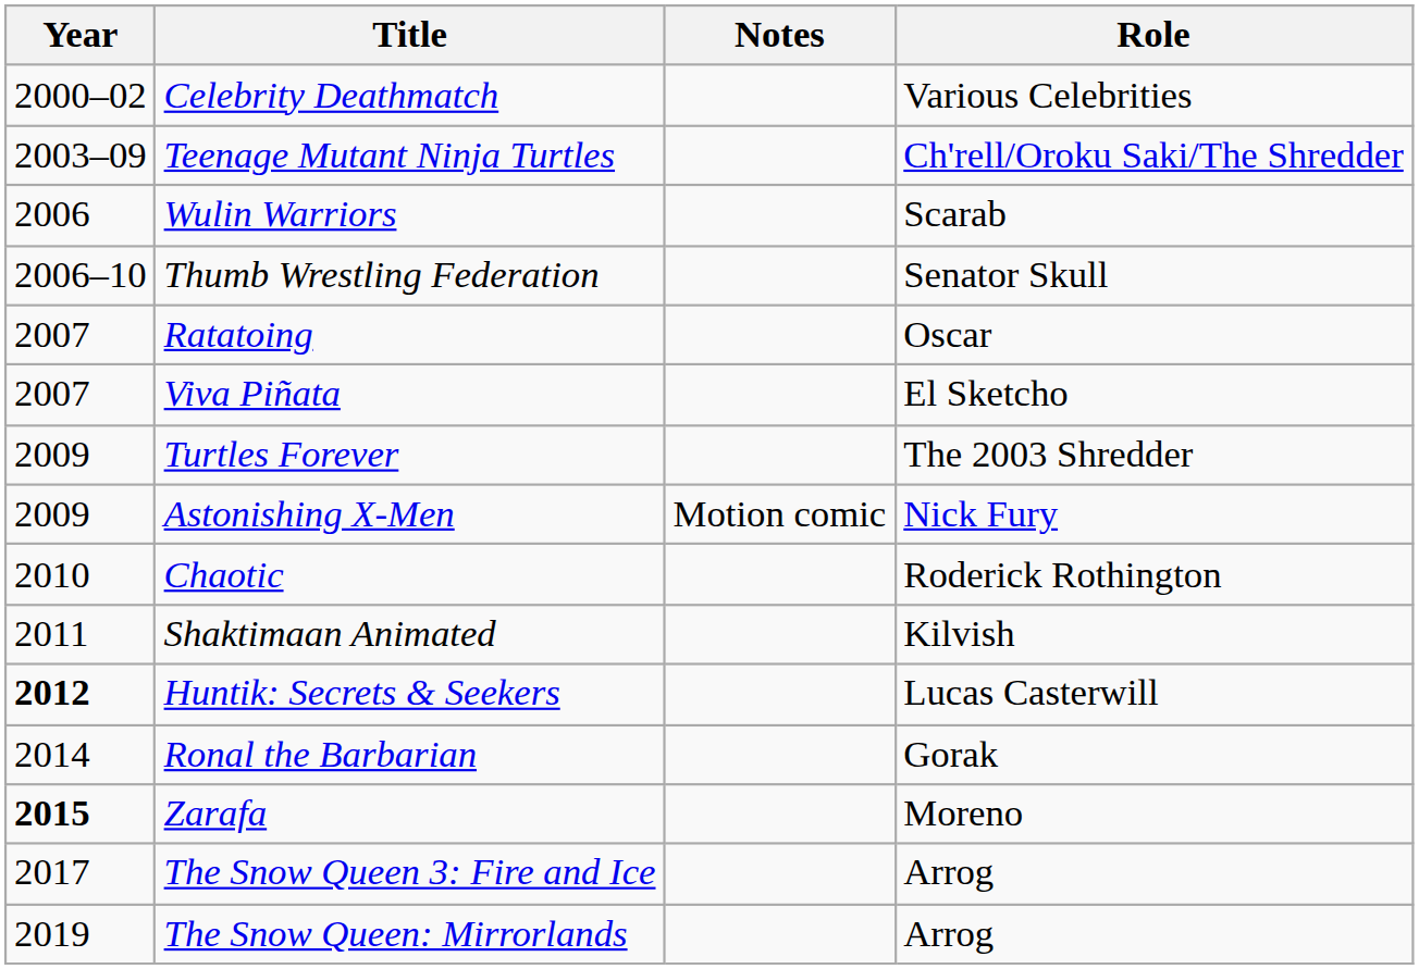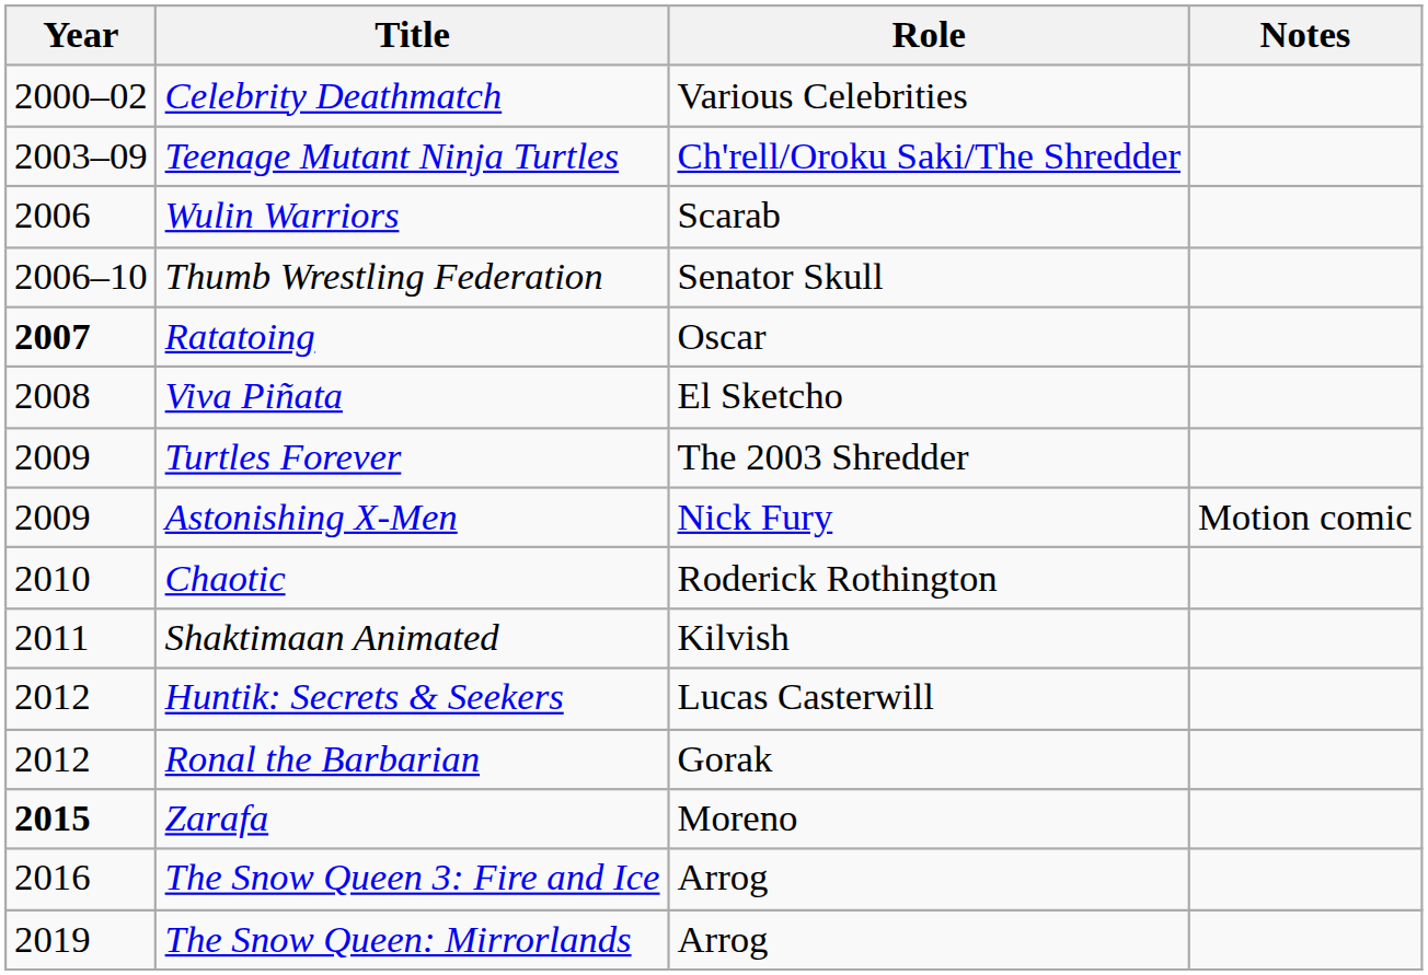columns swapped: Role <-> Notes
Ratatoing | Year: normal -> bold
Viva Piñata | Year: 2007 -> 2008
Huntik: Secrets & Seekers | Year: bold -> normal
Ronal the Barbarian | Year: 2014 -> 2012
The Snow Queen 3: Fire and Ice | Year: 2017 -> 2016
